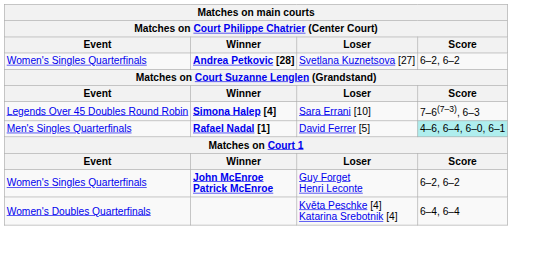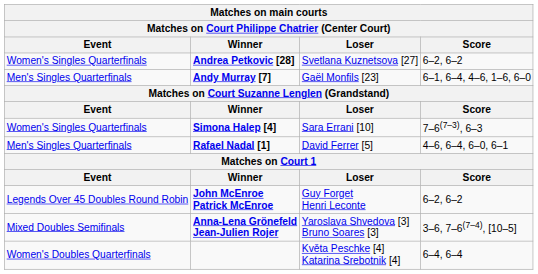+ row: Men's Singles Quarterfinals | Andy Murray [7] | Gaël Monfils [23] | 6–1, 6–4, 4–6, 1–6, 6–0
Simona Halep [4] | Event: Legends Over 45 Doubles Round Robin -> Women's Singles Quarterfinals
Rafael Nadal [1] | Score: paleturquoise background -> no background
John McEnroe Patrick McEnroe | Event: Women's Singles Quarterfinals -> Legends Over 45 Doubles Round Robin
+ row: Mixed Doubles Semifinals | Anna-Lena Grönefeld Jean-Julien Rojer | Yaroslava Shvedova [3] Bruno Soares [3] | 3–6, 7–6(7–4), [10–5]
